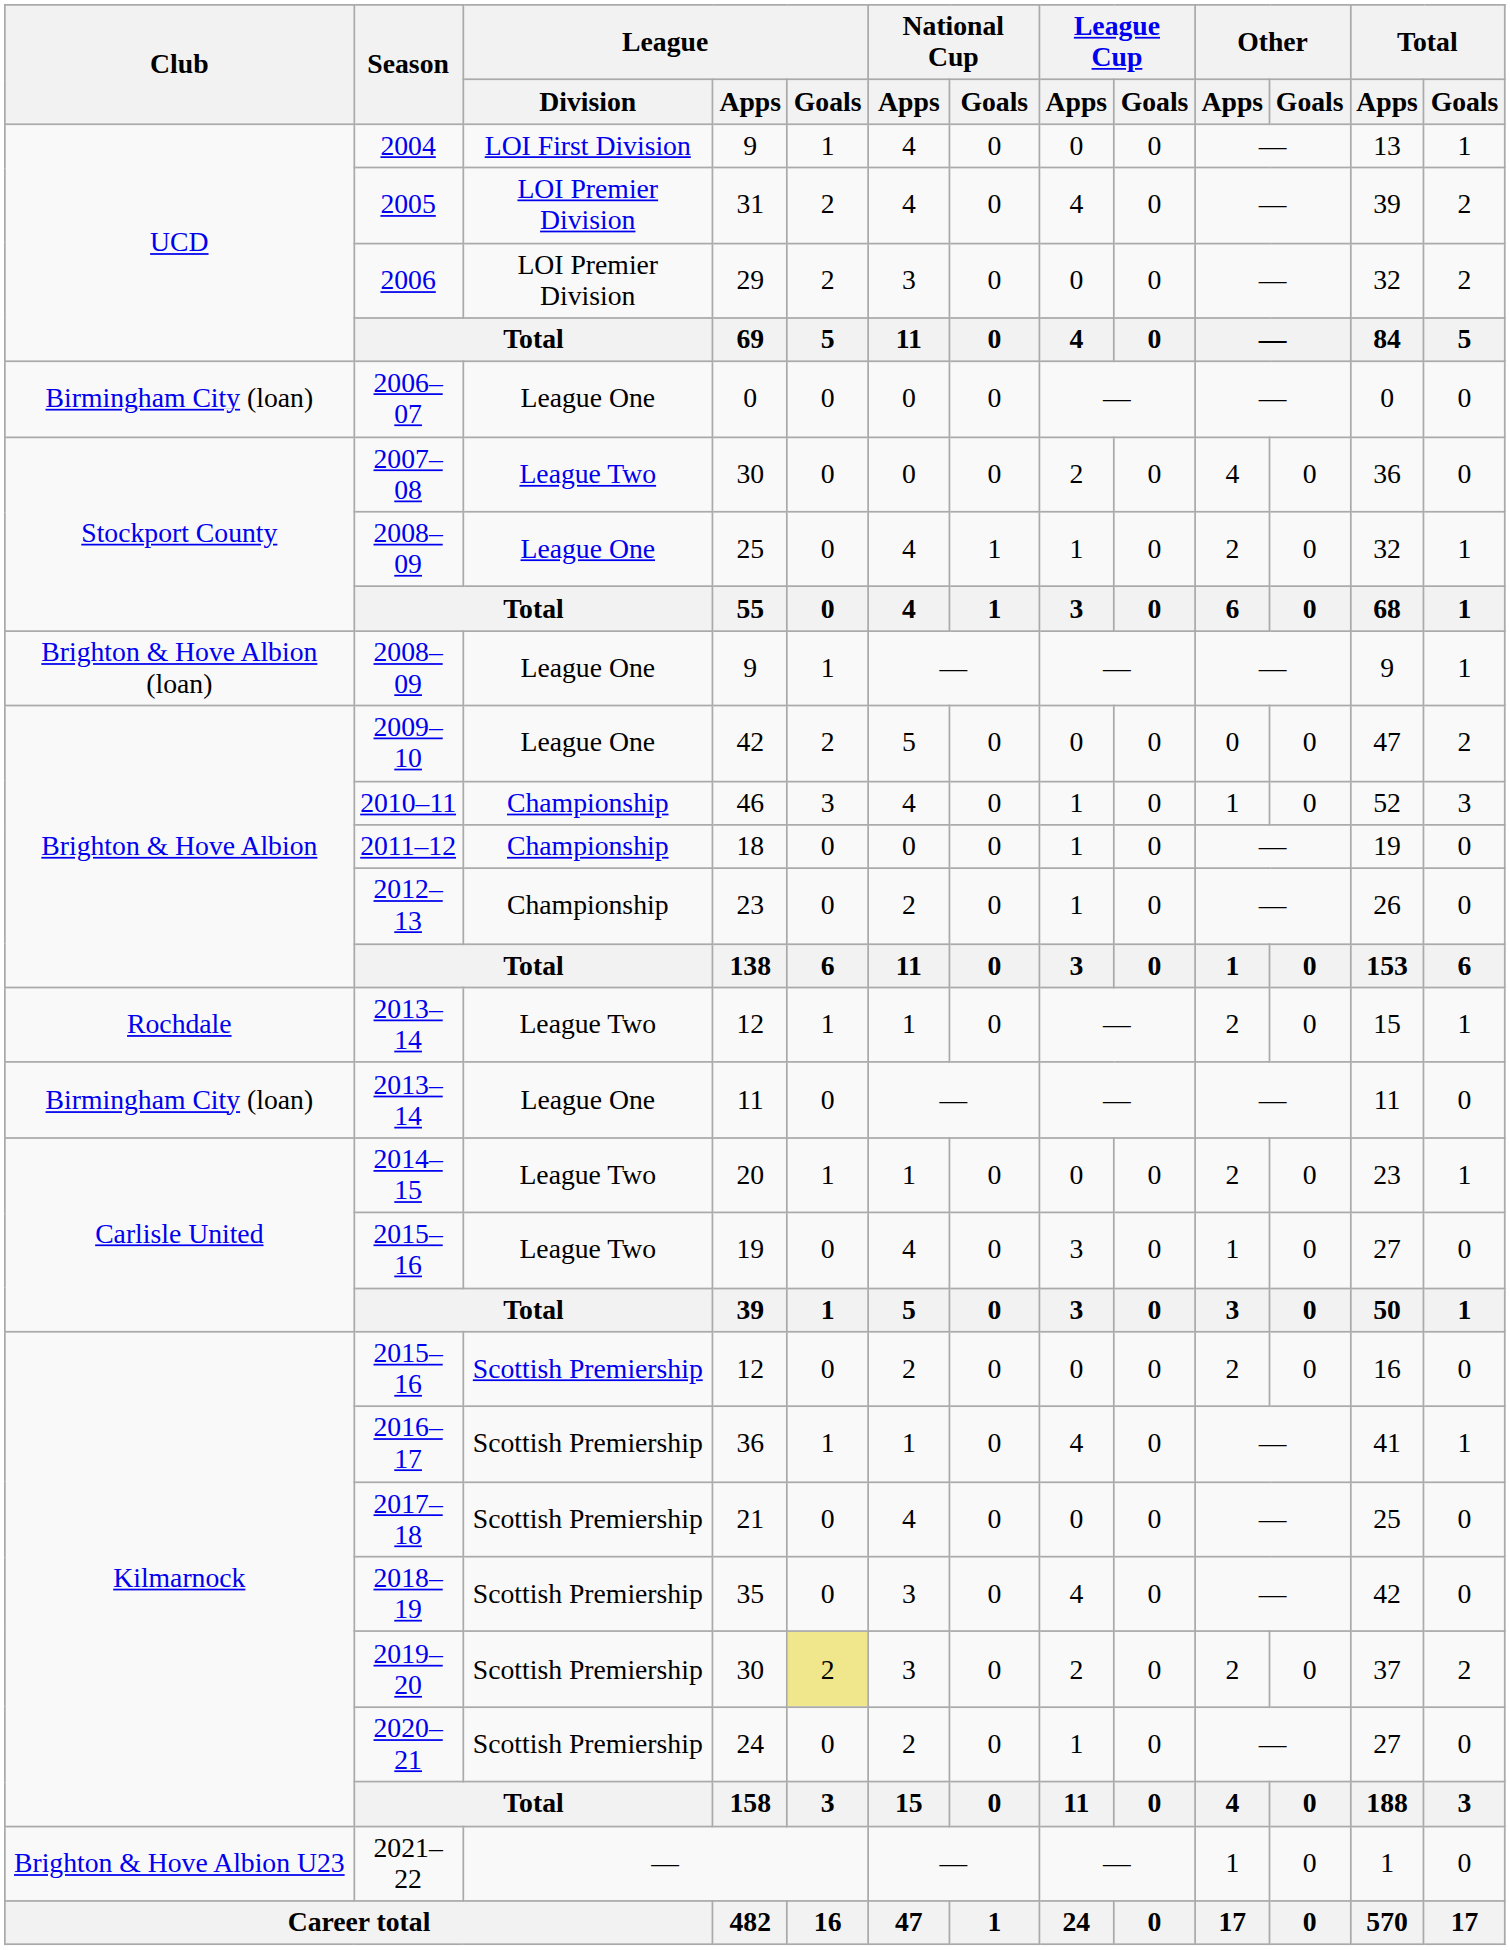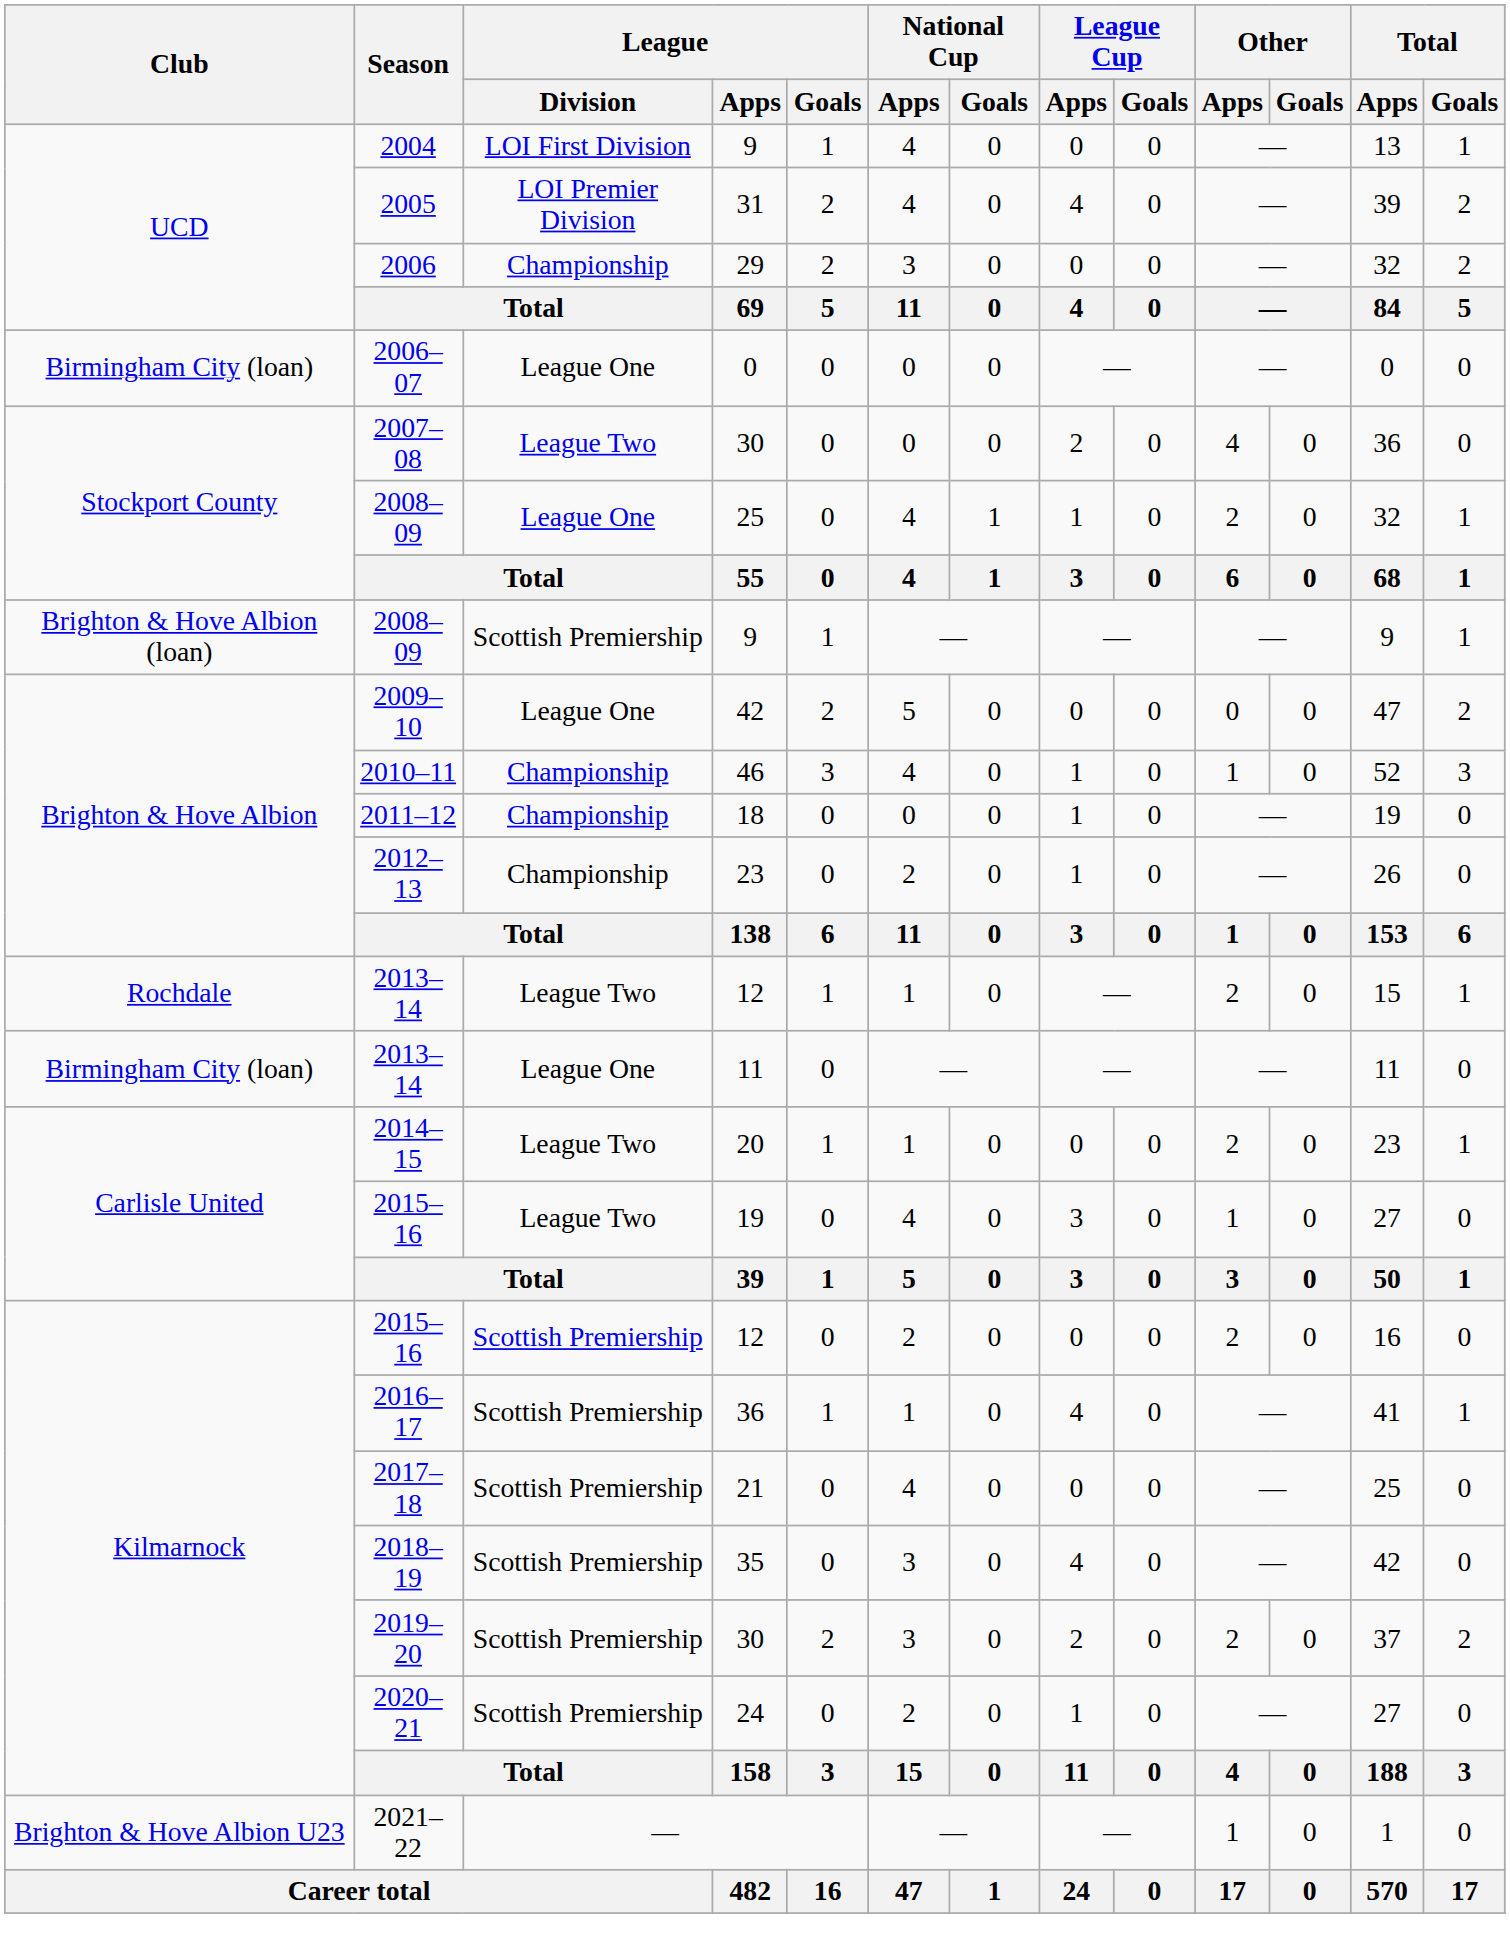2006 | League / Division: LOI Premier Division -> Championship
2008–09 / 9 | League / Division: League One -> Scottish Premiership
2019–20 | League / Goals: khaki background -> no background
